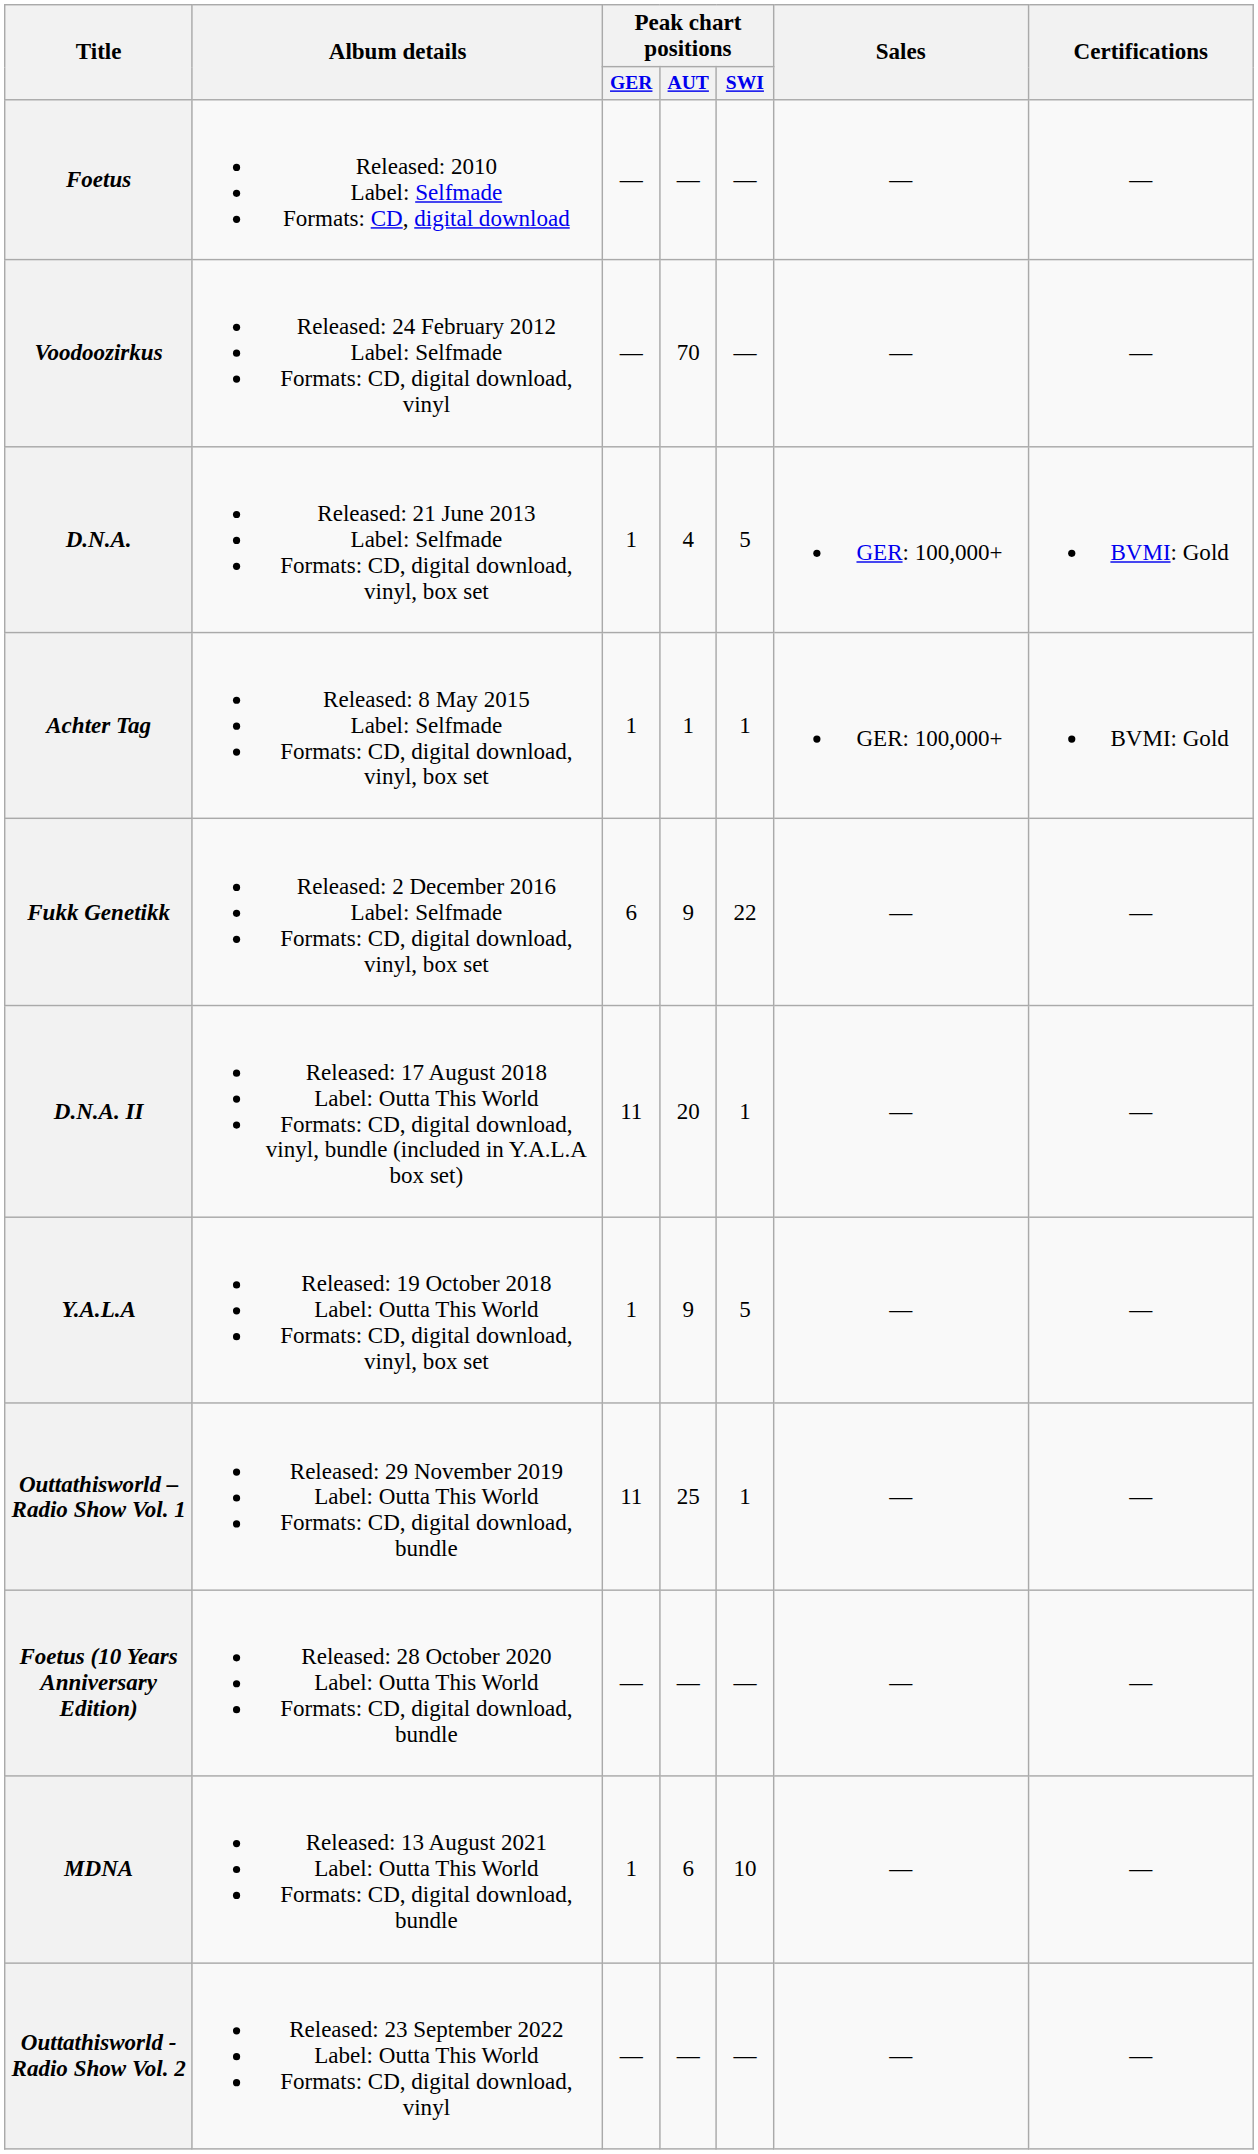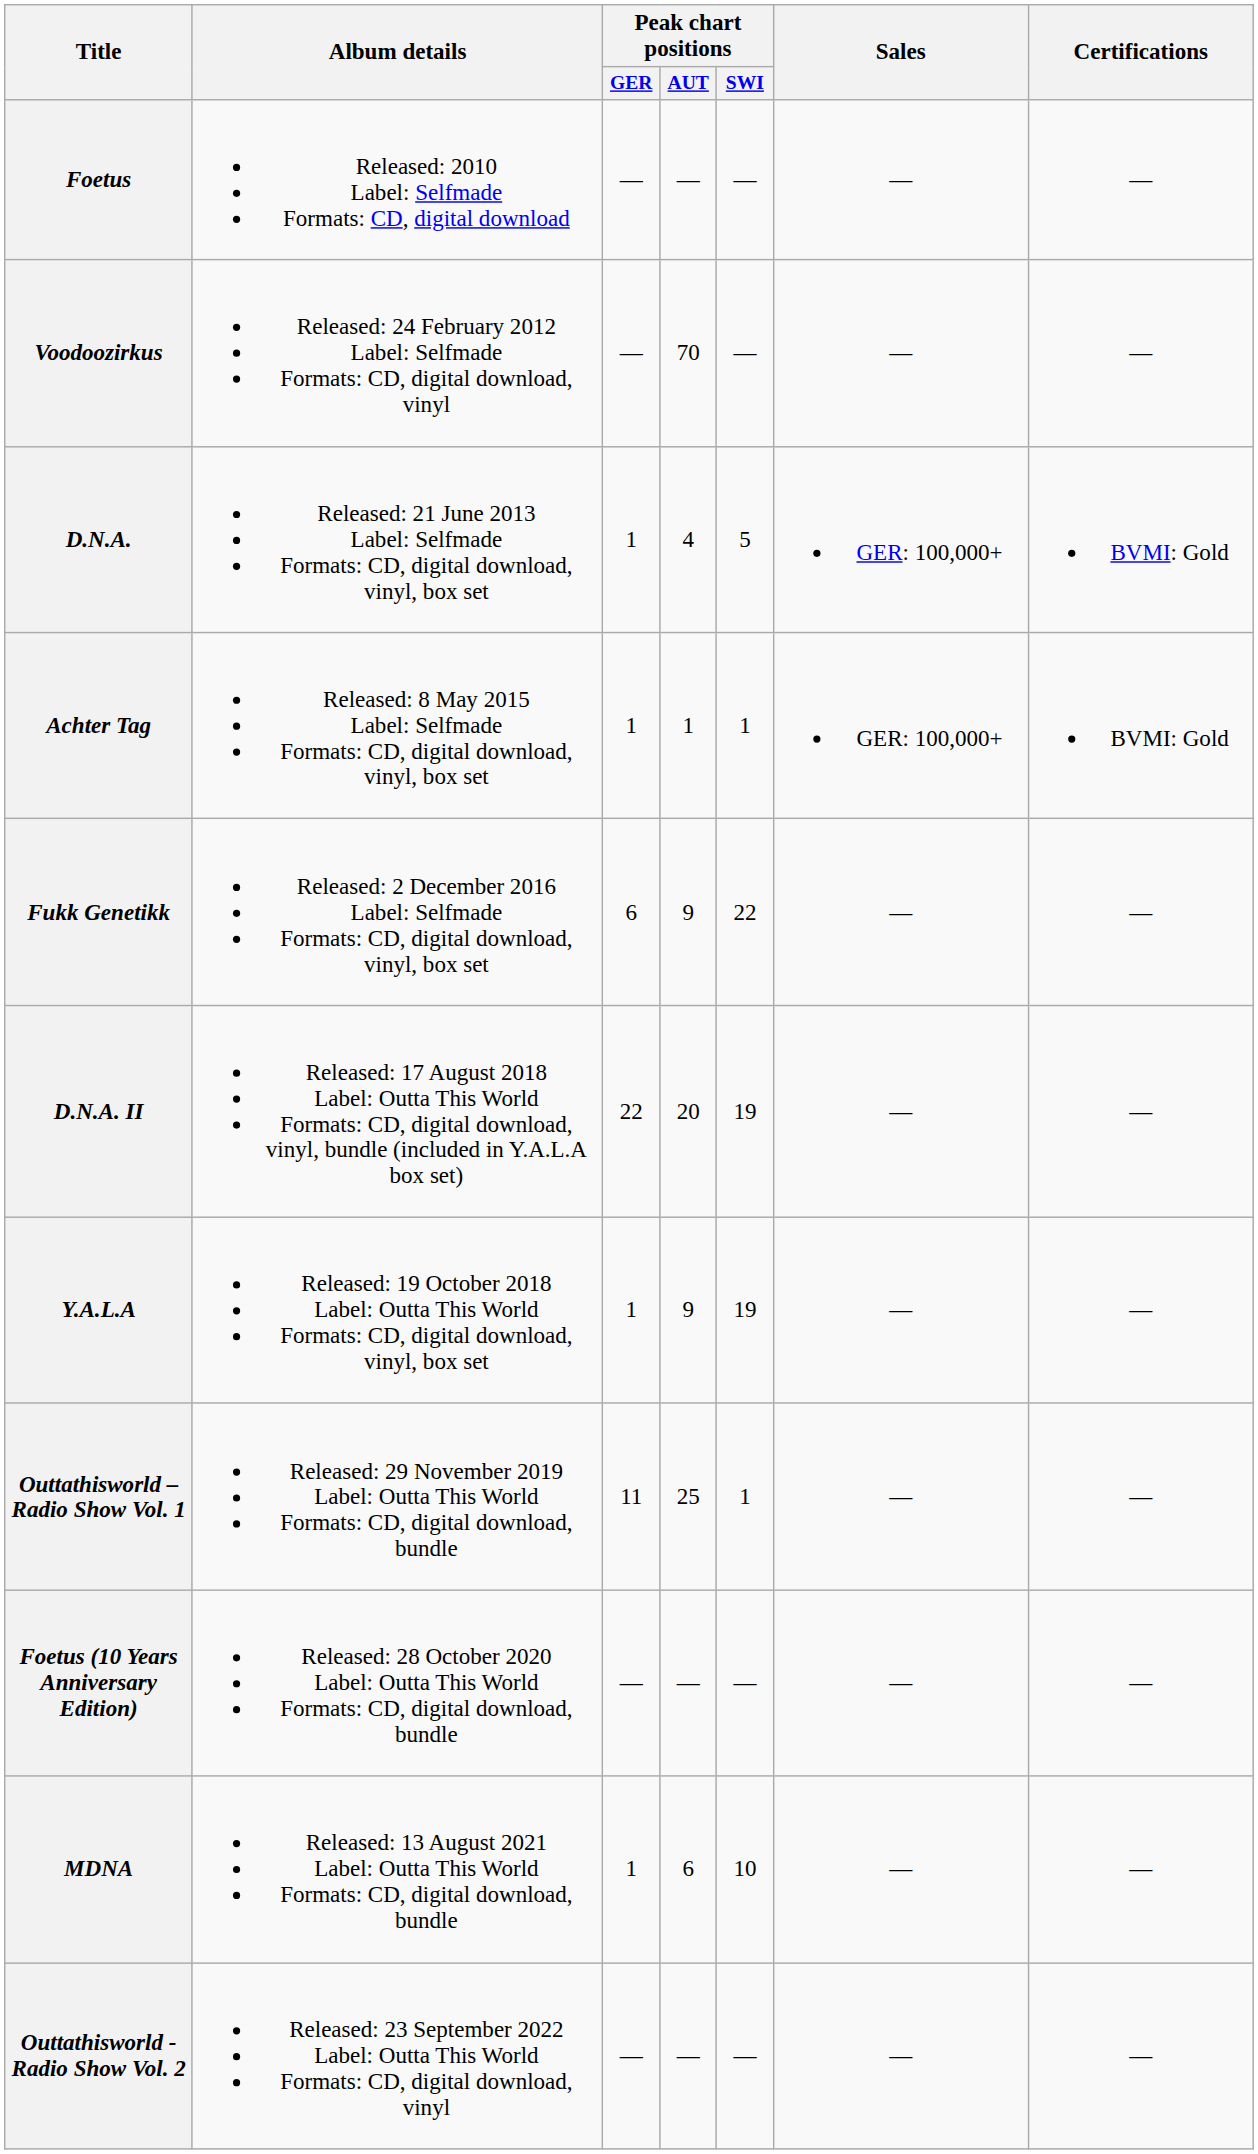D.N.A. II | Peak chart positions / GER: 11 -> 22
D.N.A. II | Peak chart positions / SWI: 1 -> 19
Y.A.L.A | Peak chart positions / SWI: 5 -> 19
